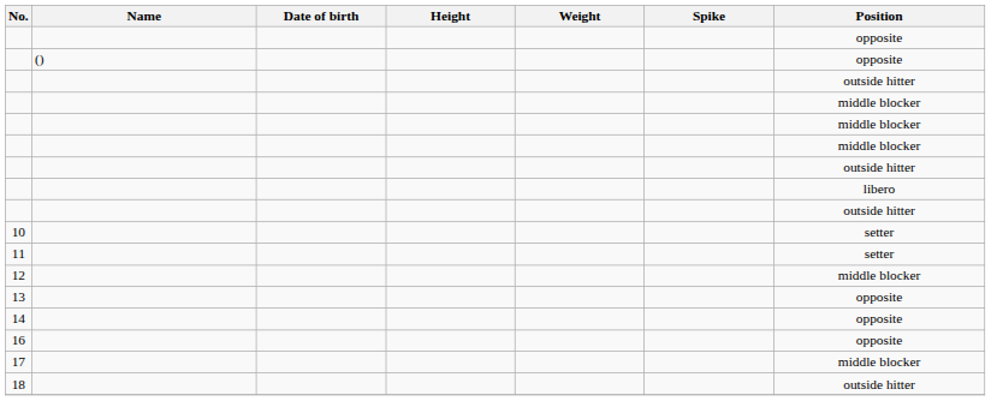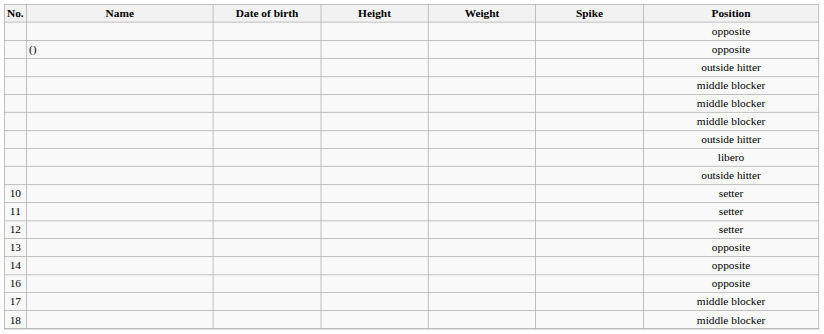12 | Position: middle blocker -> setter
18 | Position: outside hitter -> middle blocker
